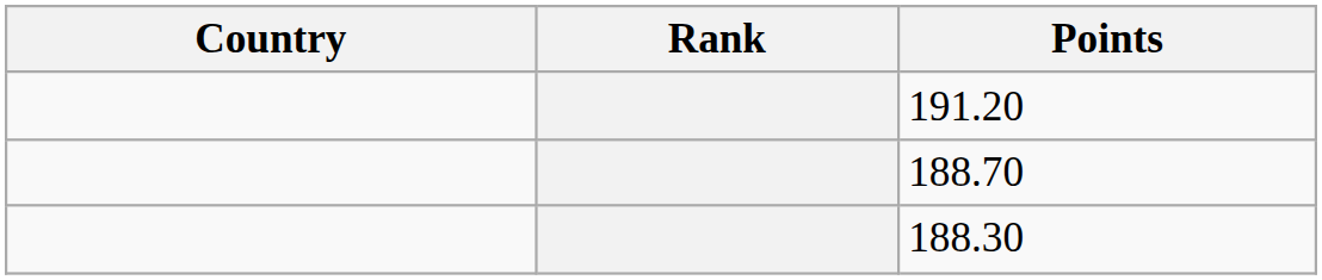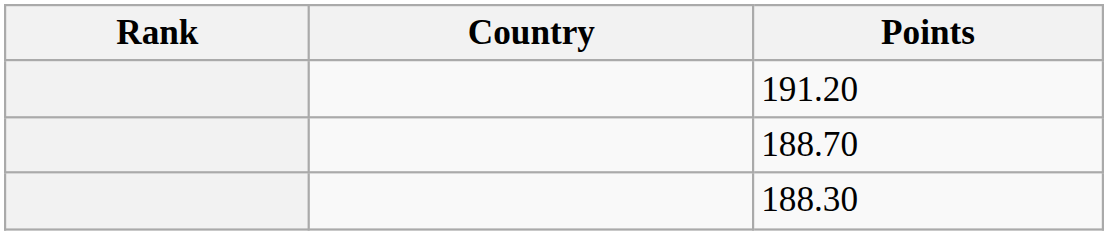columns swapped: Rank <-> Country
